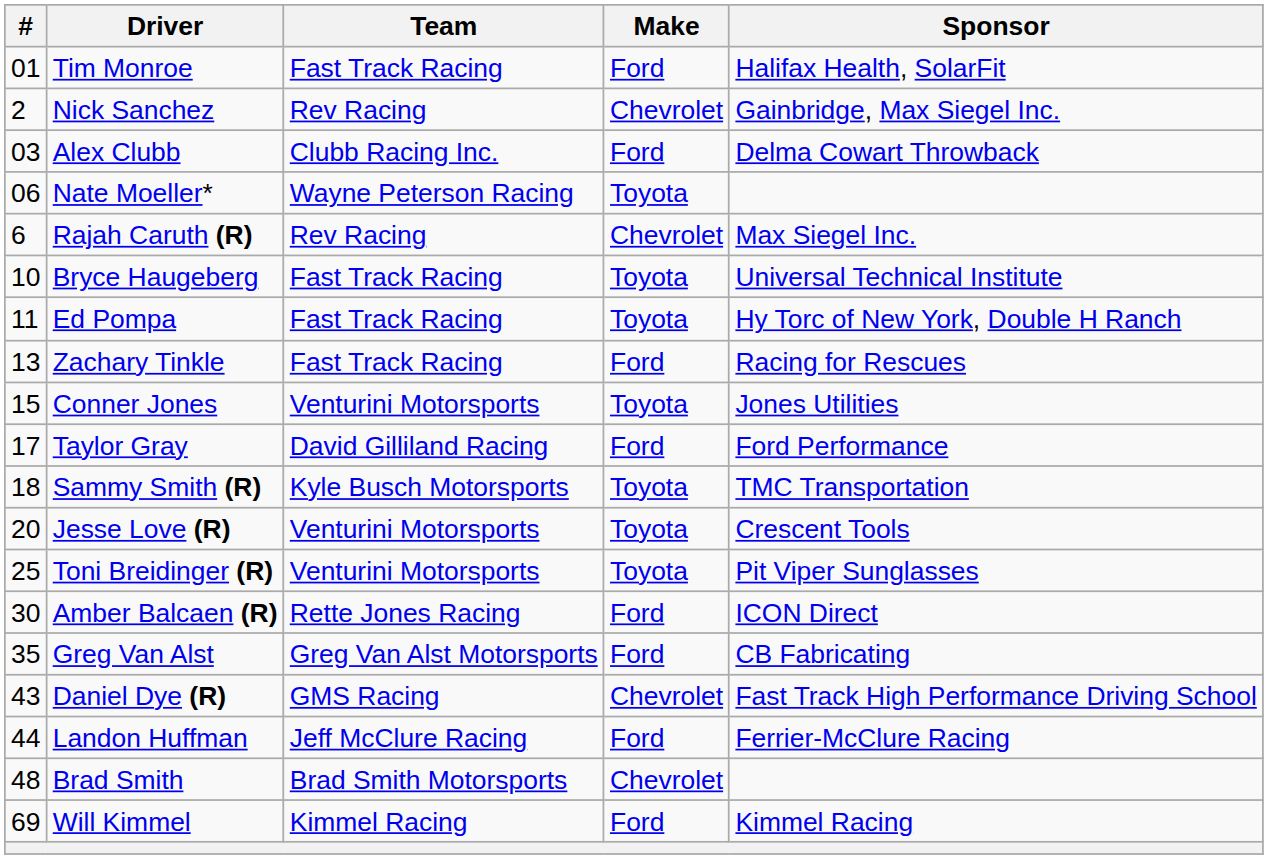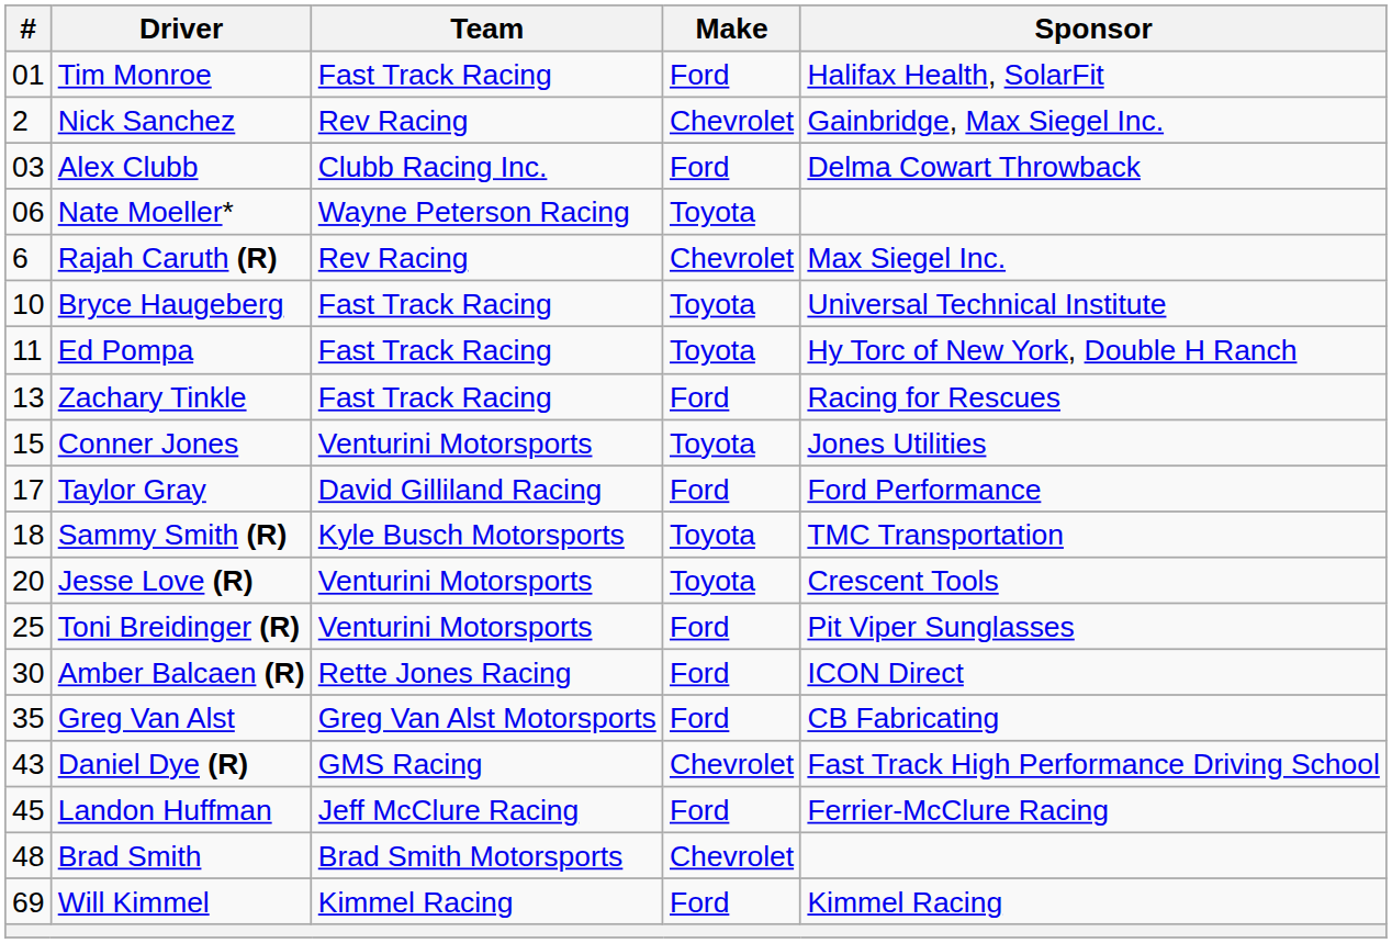Toni Breidinger (R) | Make: Toyota -> Ford
Landon Huffman | #: 44 -> 45
